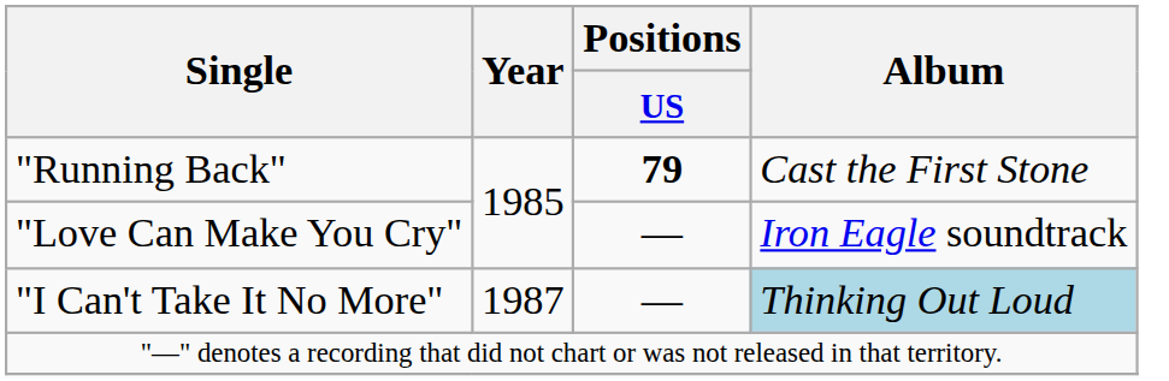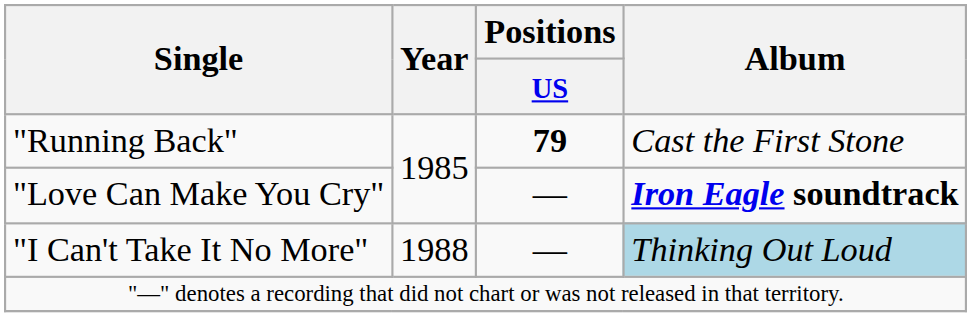"Love Can Make You Cry" | Album: normal -> bold
"I Can't Take It No More" | Year: 1987 -> 1988
